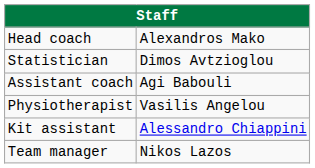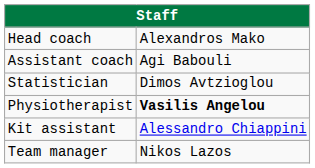rows swapped: Assistant coach <-> Statistician
Physiotherapist | column 2: normal -> bold
